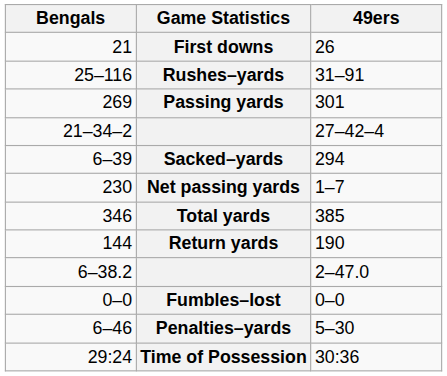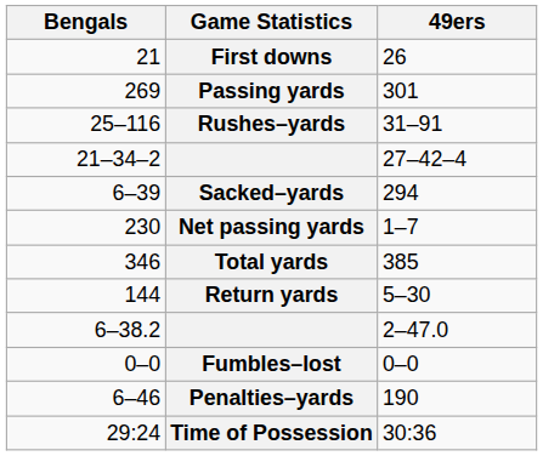rows swapped: Rushes–yards <-> Passing yards
Return yards | 49ers: 190 -> 5–30
Penalties–yards | 49ers: 5–30 -> 190
